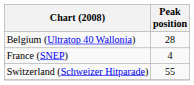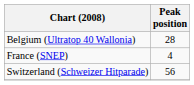Switzerland (Schweizer Hitparade) | Peak position: 55 -> 56
